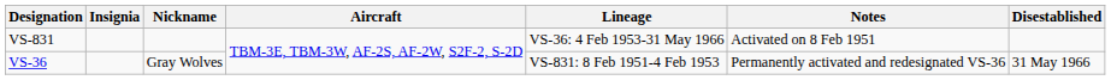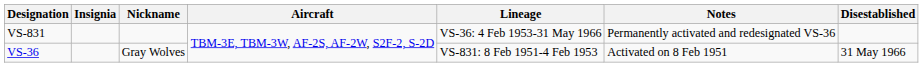VS-831 | Notes: Activated on 8 Feb 1951 -> Permanently activated and redesignated VS-36
VS-36 | Notes: Permanently activated and redesignated VS-36 -> Activated on 8 Feb 1951
